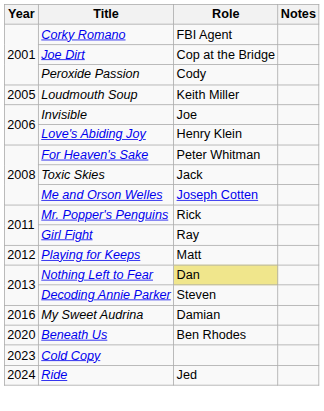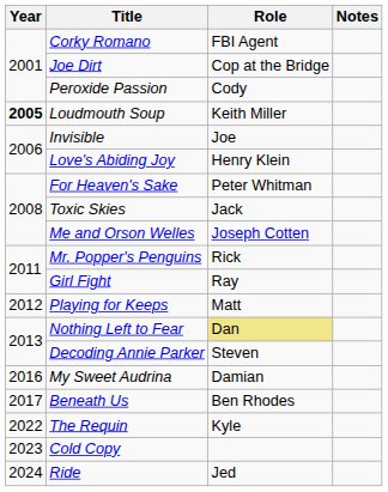Loudmouth Soup | Year: normal -> bold
Beneath Us | Year: 2020 -> 2017
+ row: 2022 | The Requin | Kyle
